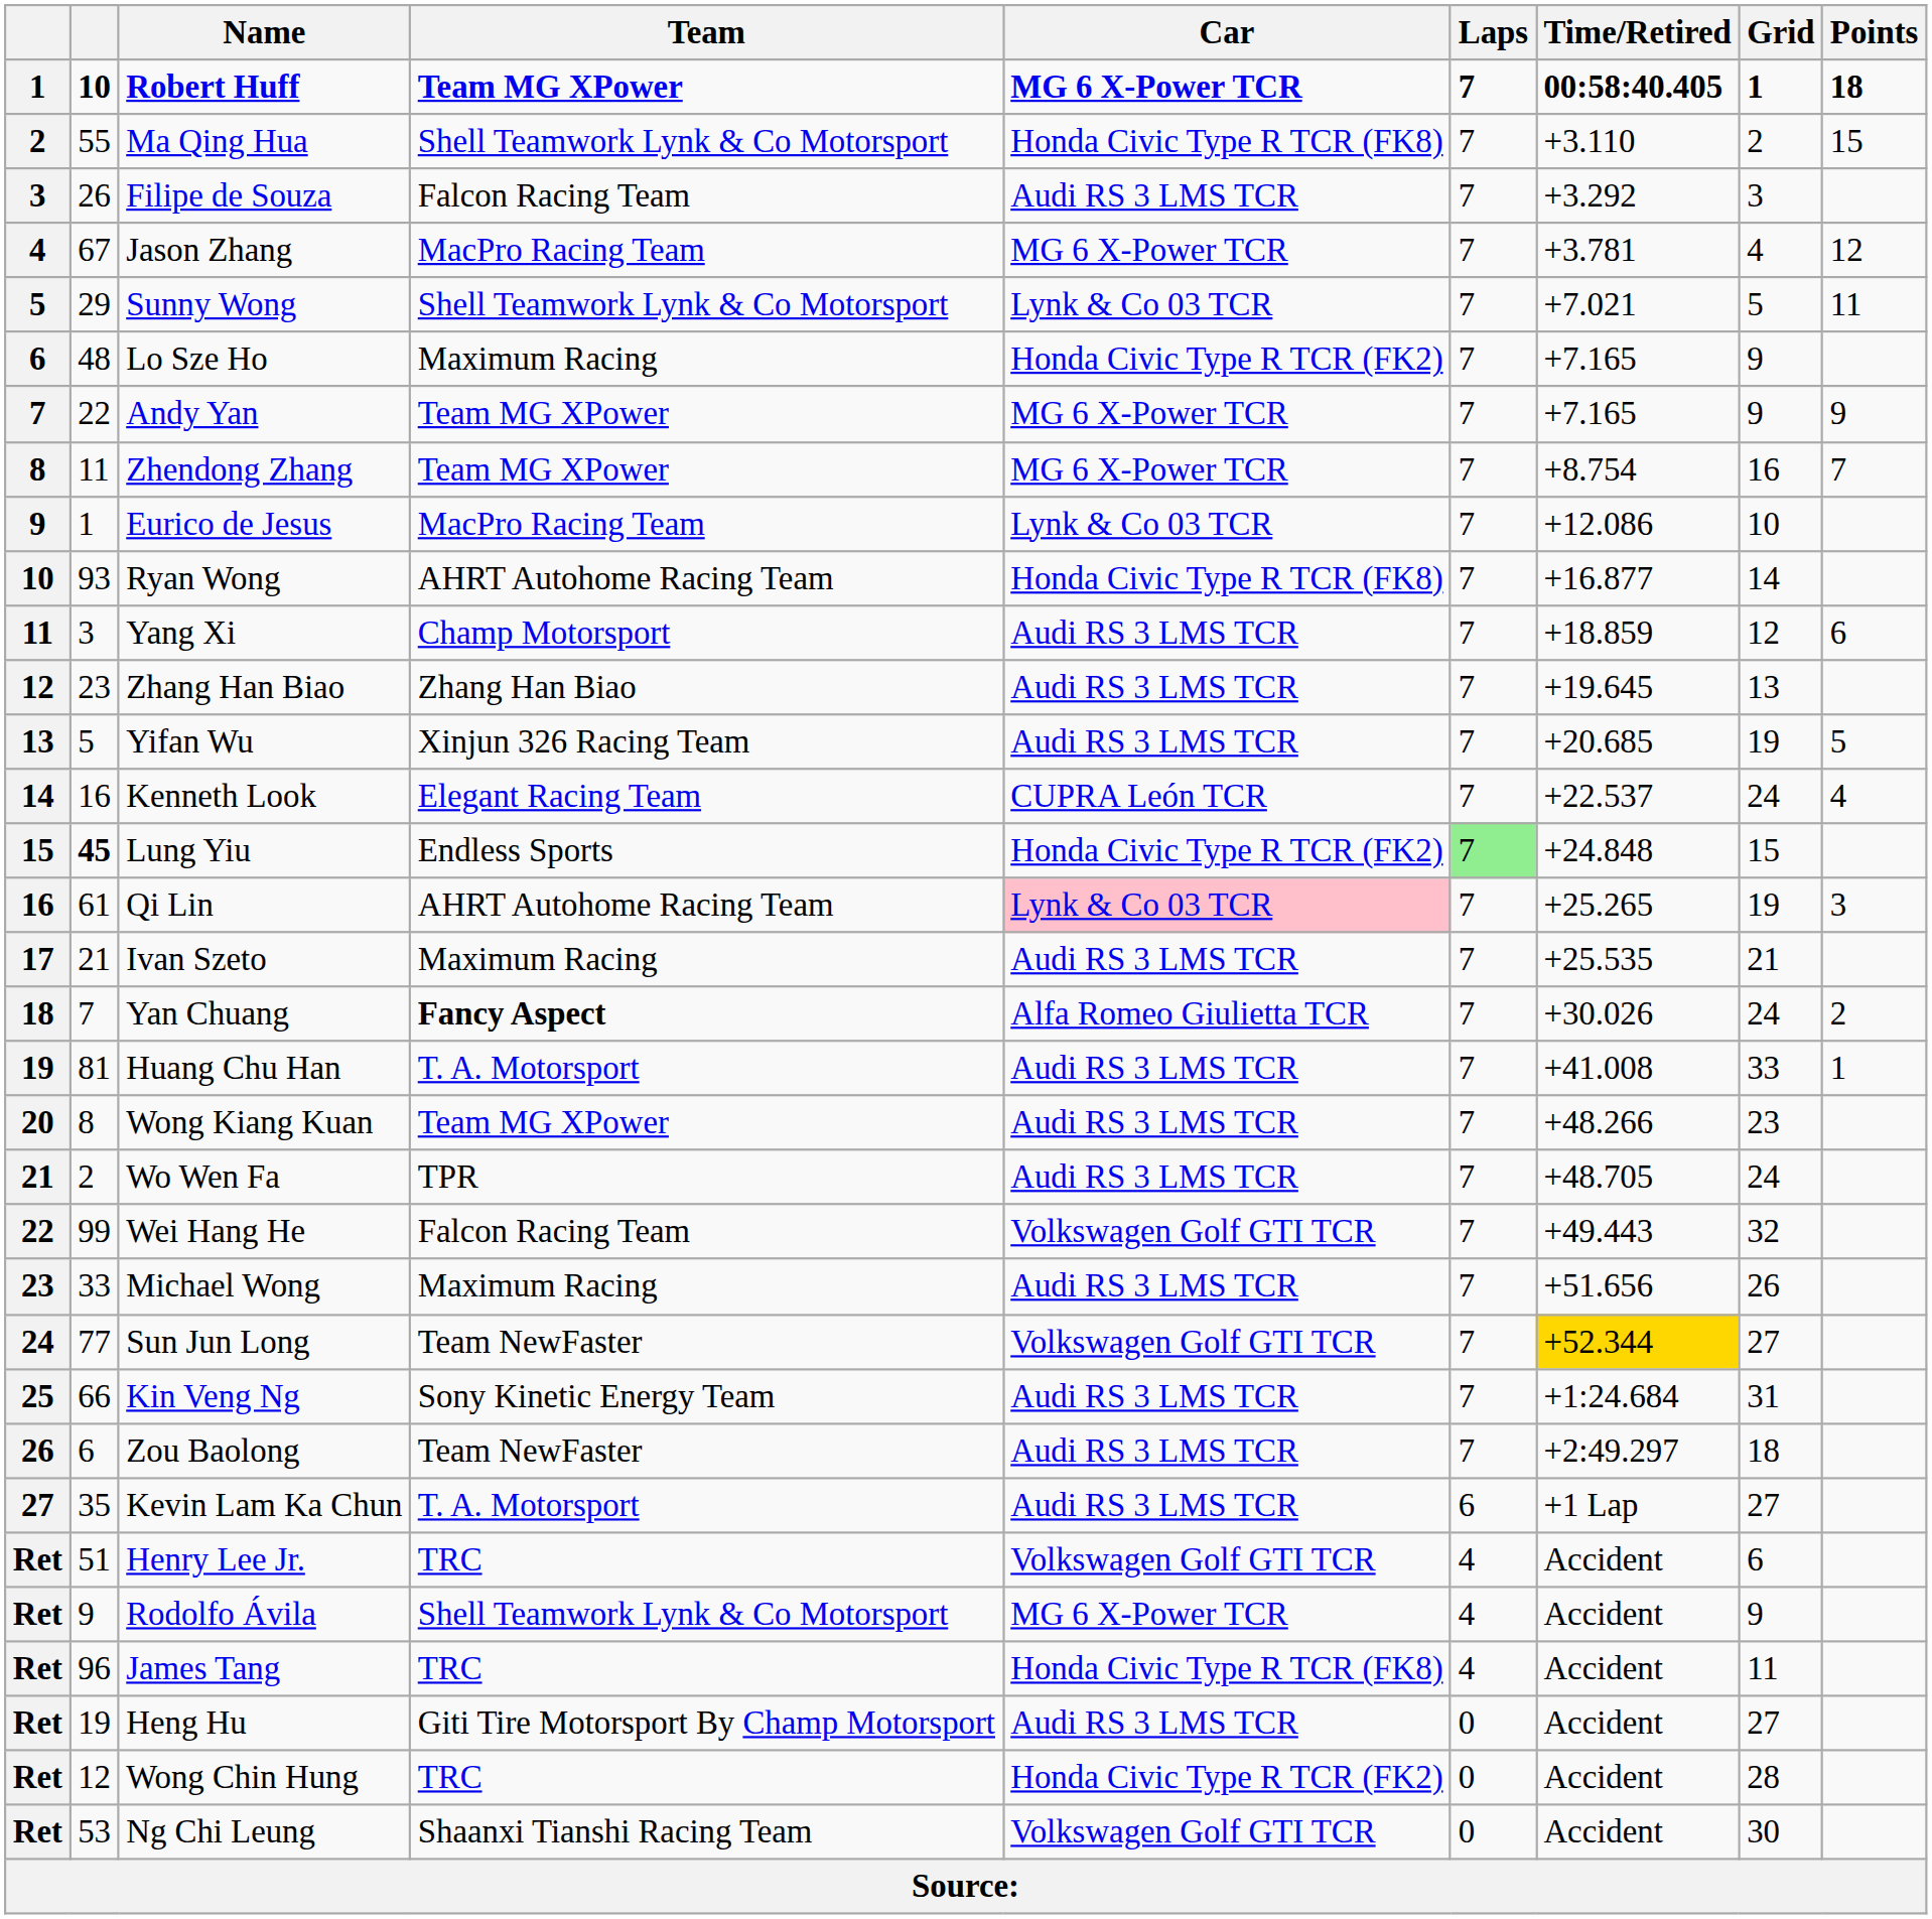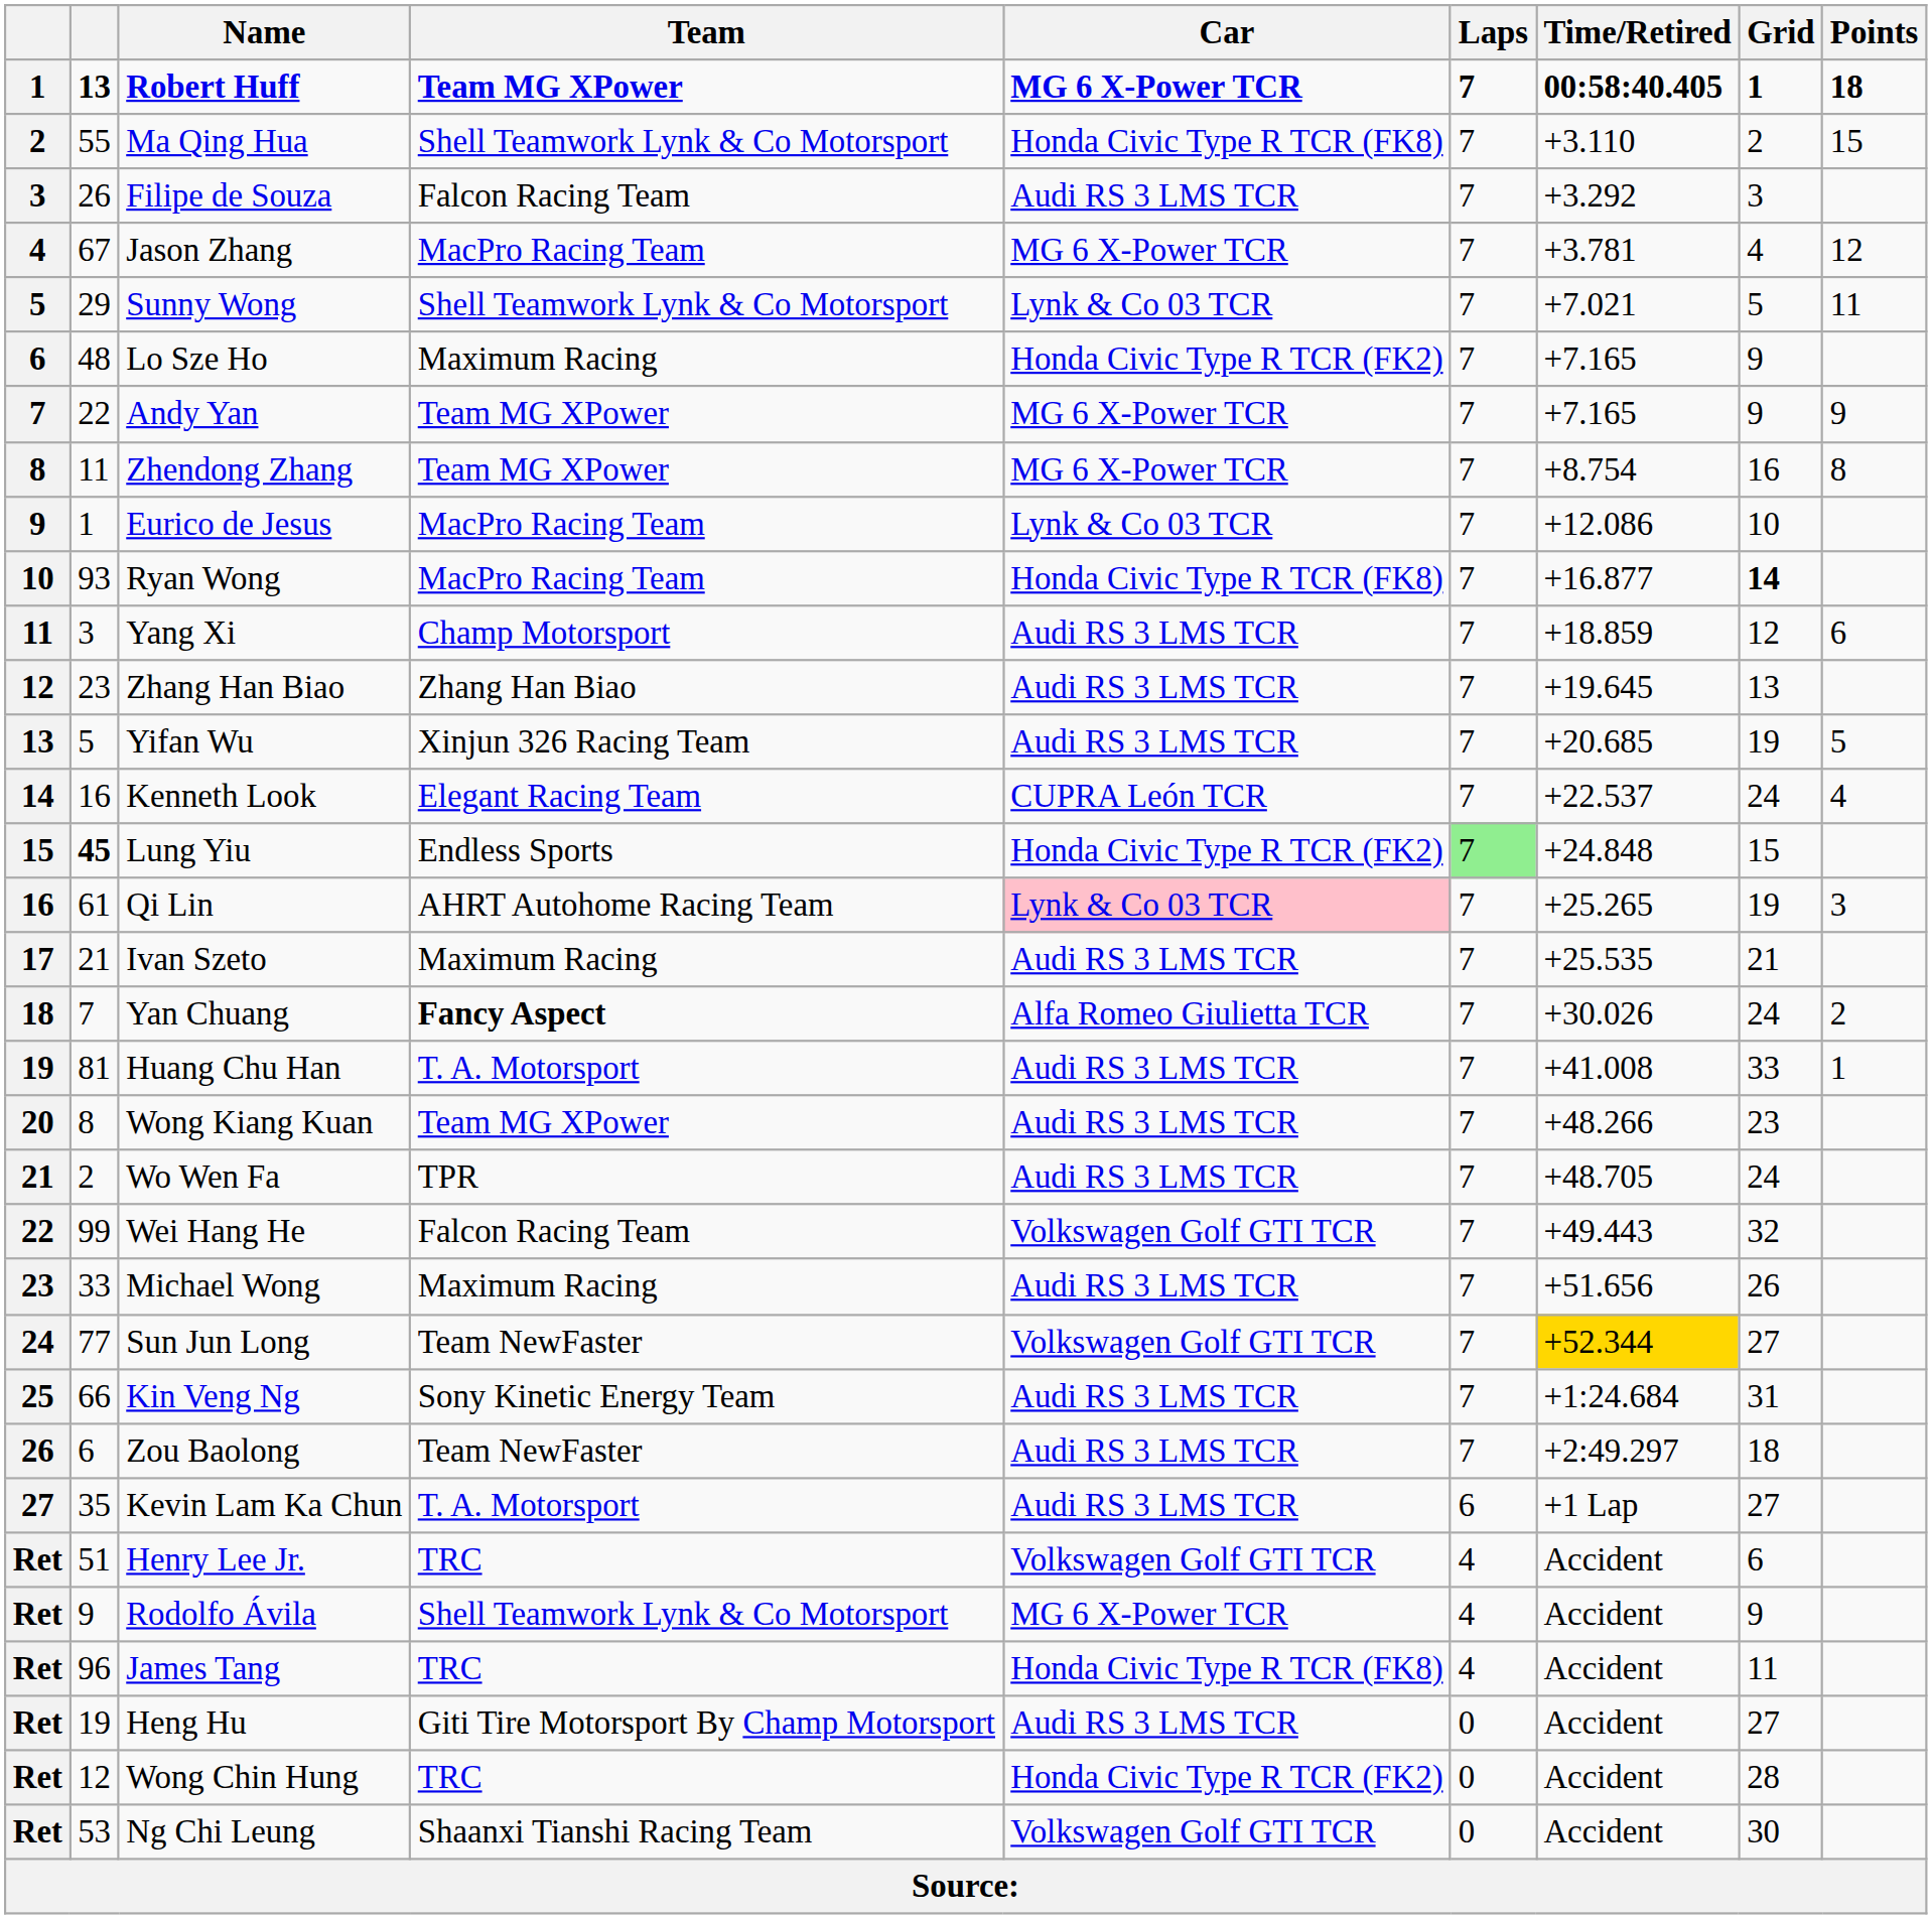Robert Huff | column 2: 10 -> 13
Zhendong Zhang | Points: 7 -> 8
Ryan Wong | Team: AHRT Autohome Racing Team -> MacPro Racing Team
Ryan Wong | Grid: normal -> bold
